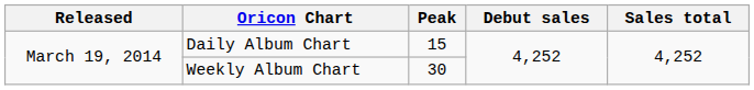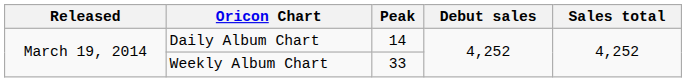Daily Album Chart | Peak: 15 -> 14
Weekly Album Chart | Peak: 30 -> 33
